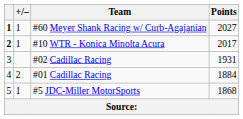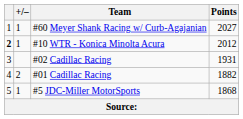#60 Meyer Shank Racing w/ Curb-Agajanian | column 1: bold -> normal
#10 WTR - Konica Minolta Acura | Points: 2017 -> 2012
#01 Cadillac Racing | Points: 1884 -> 1882
